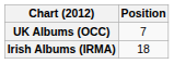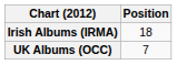rows swapped: Irish Albums (IRMA) <-> UK Albums (OCC)
